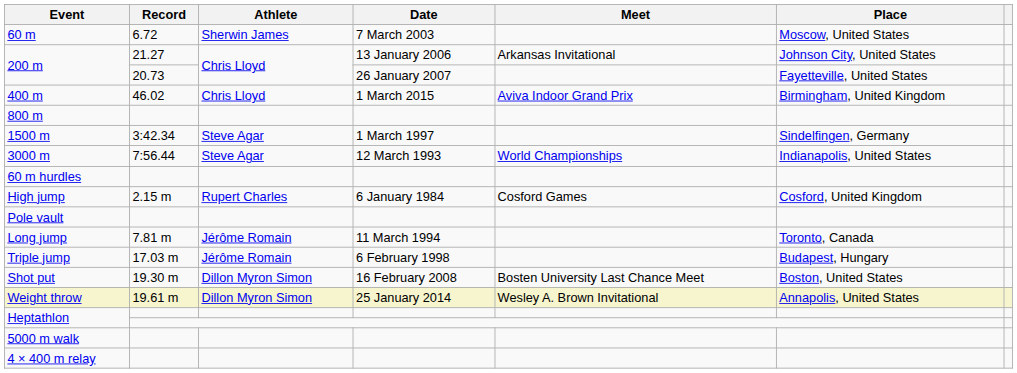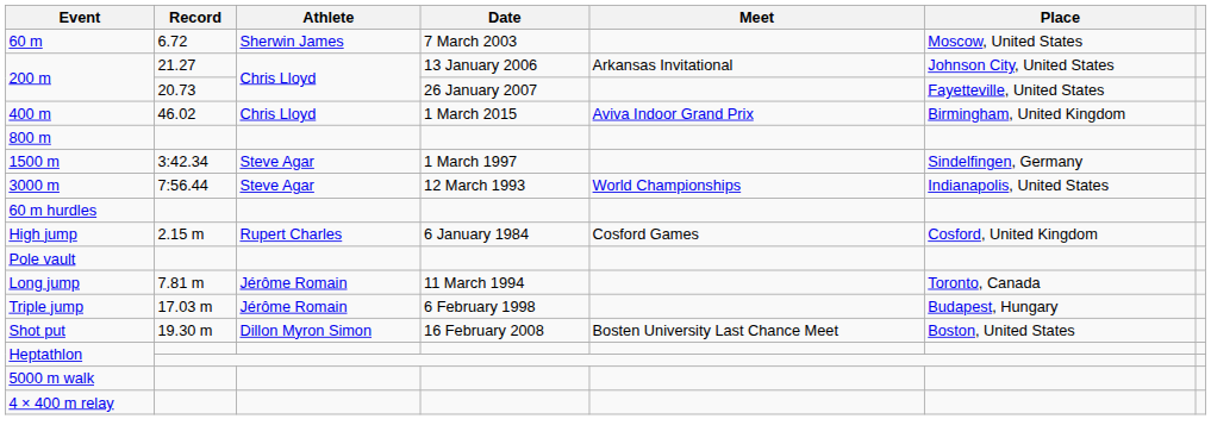- row: Weight throw | 19.61 m | Dillon Myron Simon | 25 January 2014 | Wesley A. Brown Invitational | Annapolis, United States
